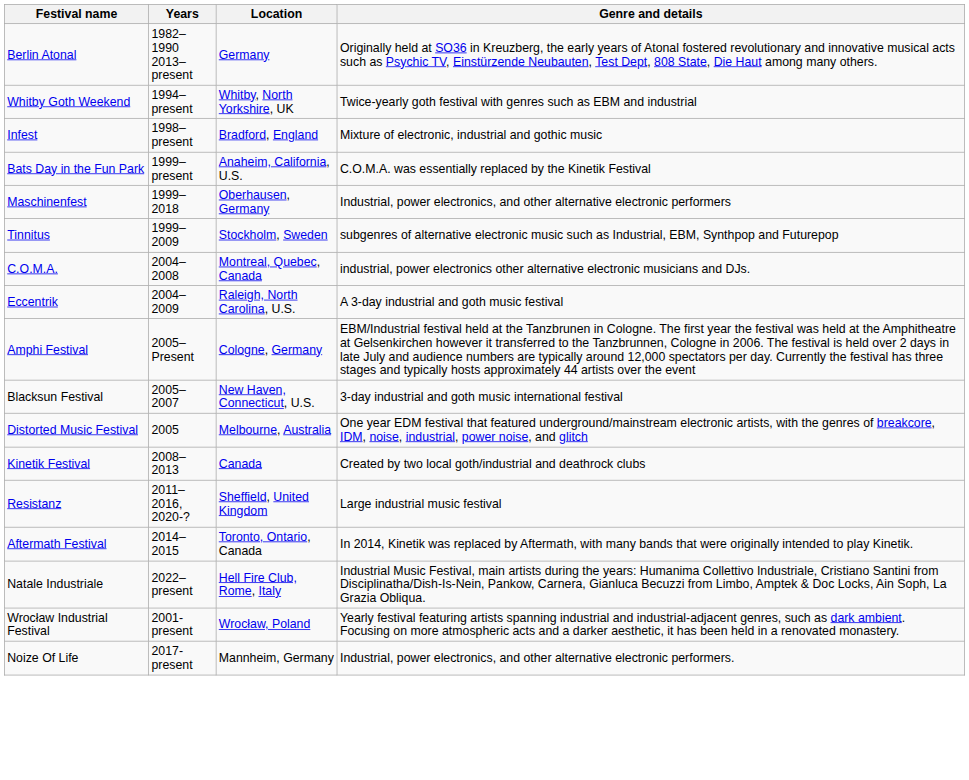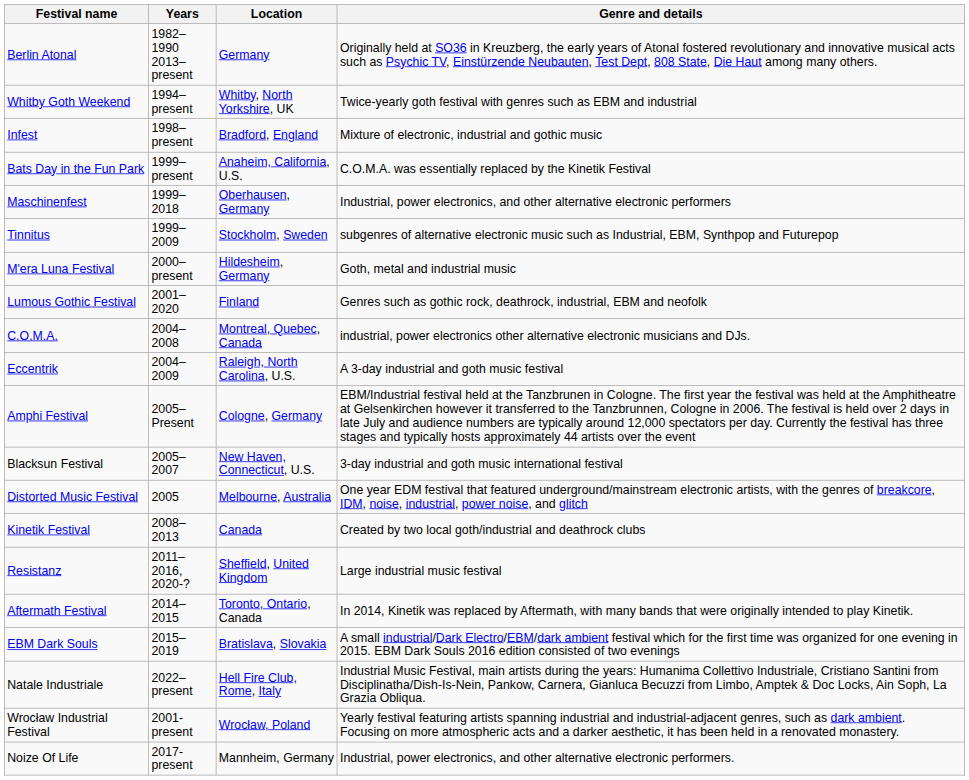+ row: M'era Luna Festival | 2000–present | Hildesheim, Germany | Goth, metal and industrial music
+ row: Lumous Gothic Festival | 2001–2020 | Finland | Genres such as gothic rock, deathrock, industrial, EBM and neofolk
+ row: EBM Dark Souls | 2015–2019 | Bratislava, Slovakia | A small industrial/Dark Electro/EBM/dark ambient festival which for the first time was organized for one evening in 2015. EBM Dark Souls 2016 edition consisted of two evenings
